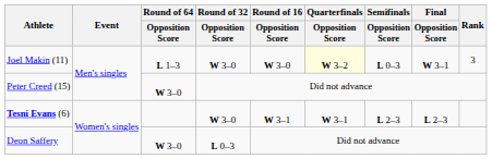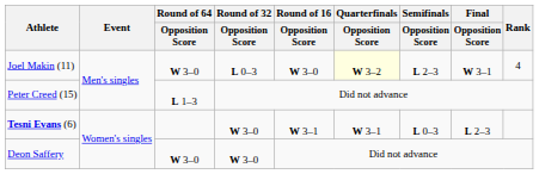Joel Makin (11) | Round of 64 / Opposition Score: L 1–3 -> W 3–0
Joel Makin (11) | Round of 32 / Opposition Score: W 3–0 -> L 0–3
Joel Makin (11) | Semifinals / Opposition Score: L 0–3 -> L 2–3
Joel Makin (11) | Rank: 3 -> 4
Peter Creed (15) | Round of 64 / Opposition Score: W 3–0 -> L 1–3
Tesni Evans (6) | Semifinals / Opposition Score: L 2–3 -> L 0–3
Deon Saffery | Round of 32 / Opposition Score: L 0–3 -> W 3–0
